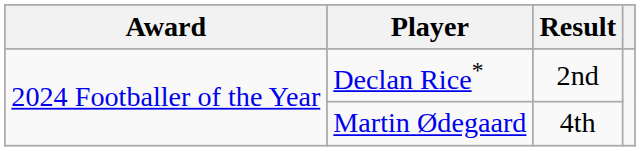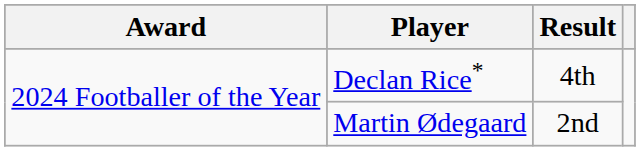Declan Rice* | Result: 2nd -> 4th
Martin Ødegaard | Result: 4th -> 2nd
